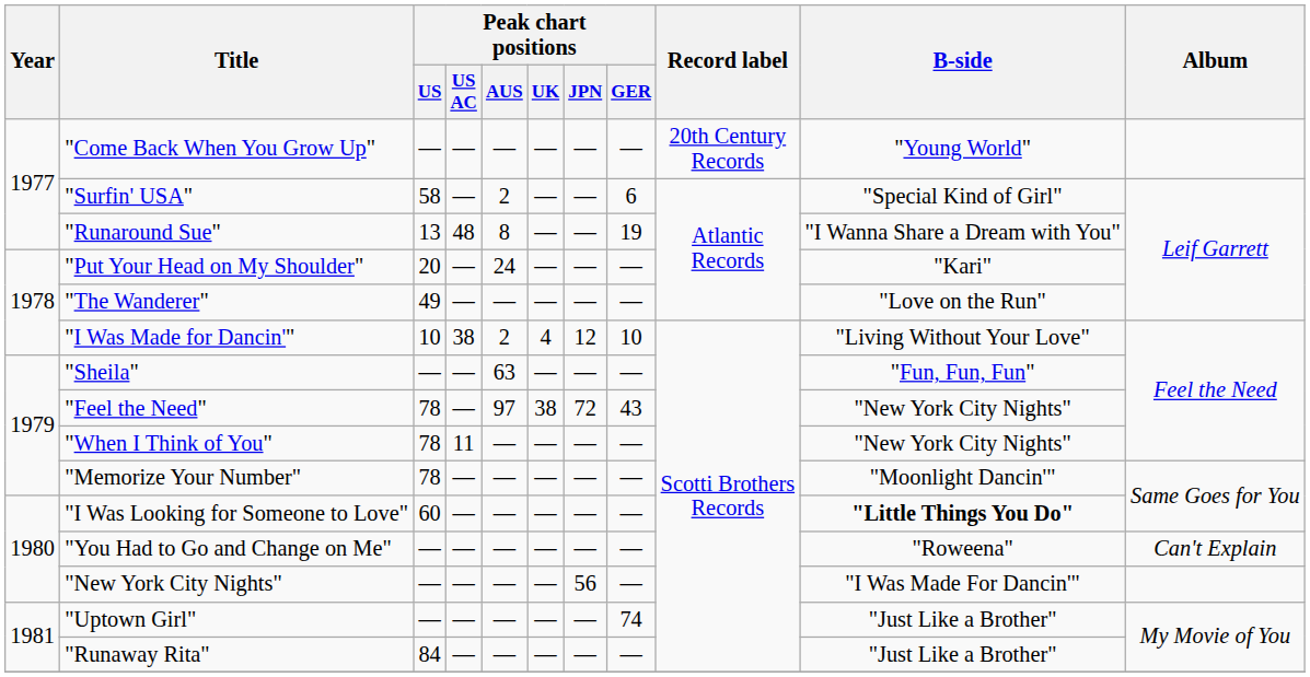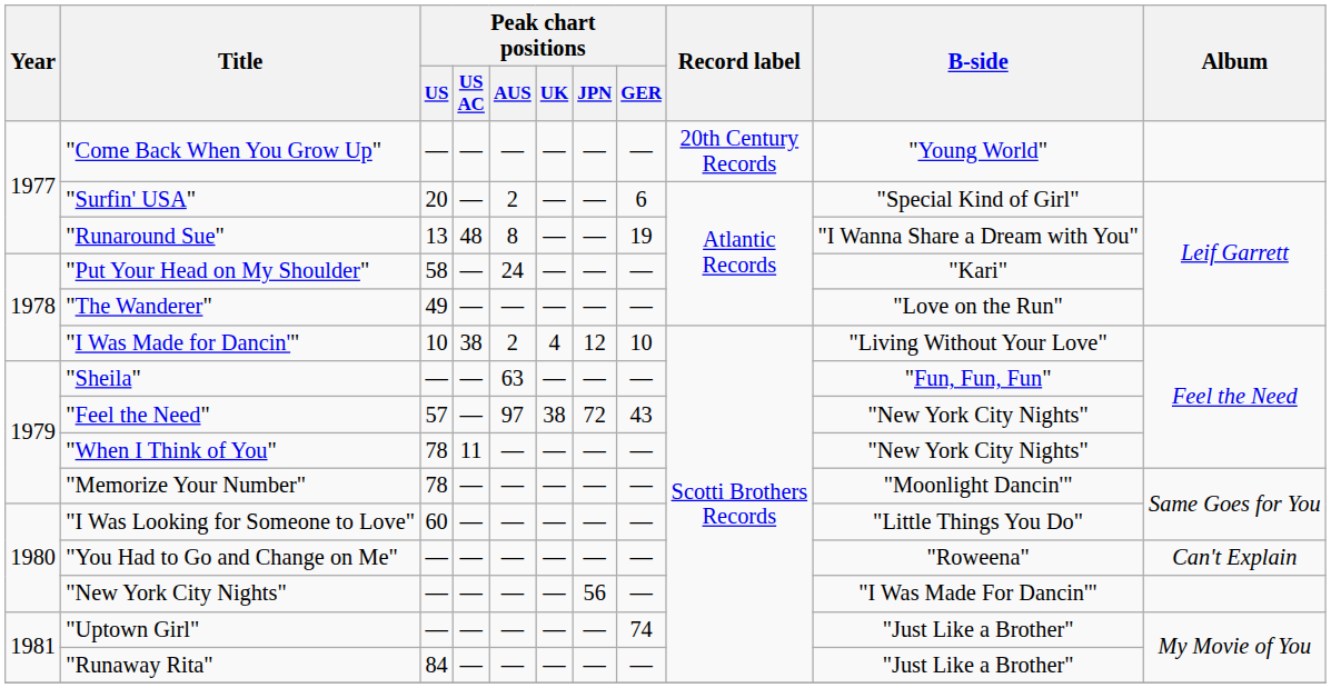"Surfin' USA" | Peak chart positions / US: 58 -> 20
"Put Your Head on My Shoulder" | Peak chart positions / US: 20 -> 58
"Feel the Need" | Peak chart positions / US: 78 -> 57
"I Was Looking for Someone to Love" | B-side: bold -> normal
